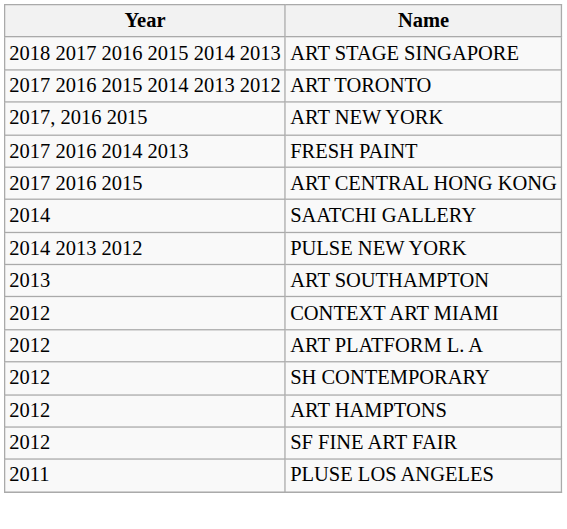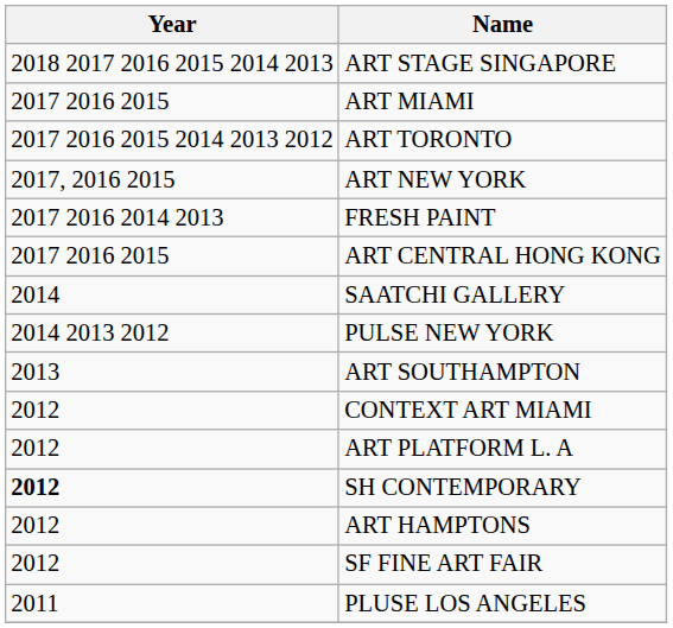+ row: 2017 2016 2015 | ART MIAMI
SH CONTEMPORARY | Year: normal -> bold
